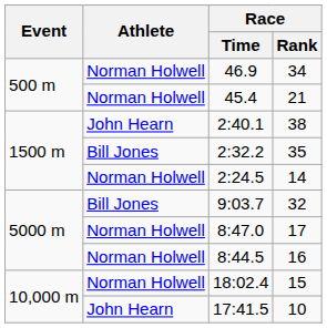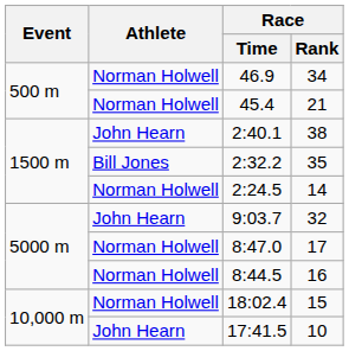9:03.7 | Athlete: Bill Jones -> John Hearn
